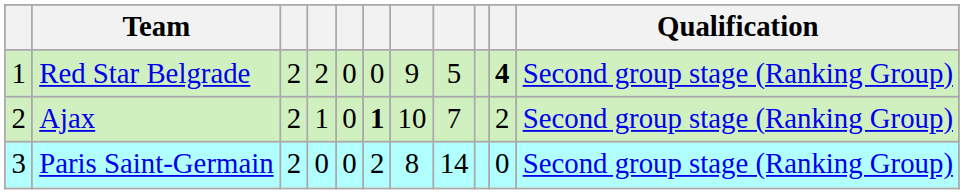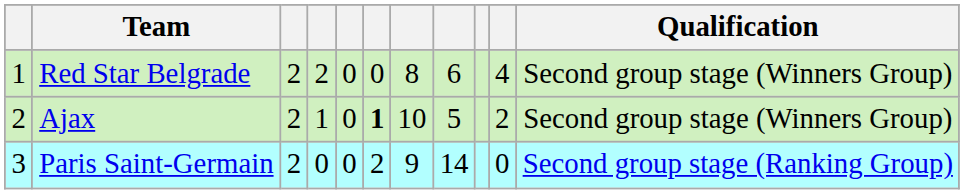Red Star Belgrade | column 7: 9 -> 8
Red Star Belgrade | column 8: 5 -> 6
Red Star Belgrade | column 10: bold -> normal
Red Star Belgrade | Qualification: Second group stage (Ranking Group) -> Second group stage (Winners Group)
Ajax | column 8: 7 -> 5
Ajax | Qualification: Second group stage (Ranking Group) -> Second group stage (Winners Group)
Paris Saint-Germain | column 7: 8 -> 9
